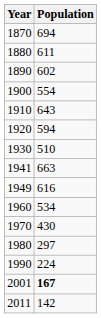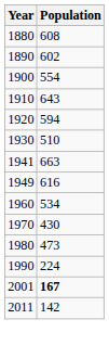- row: 1870 | 694
1880 | Population: 611 -> 608
1980 | Population: 297 -> 473
